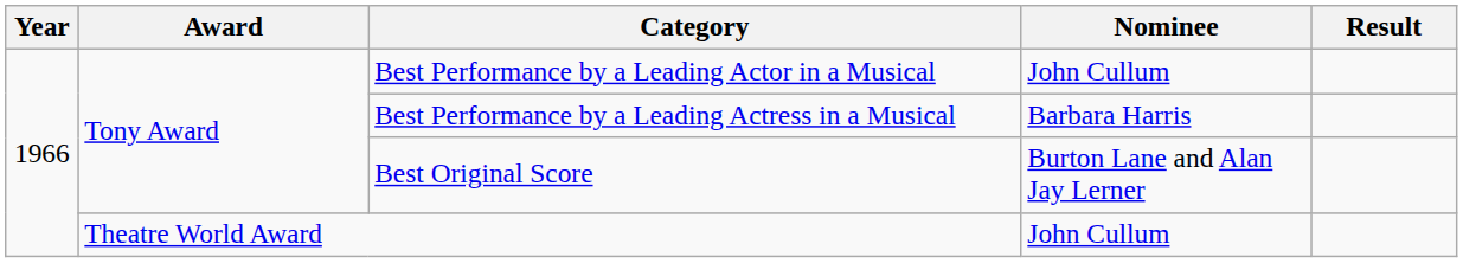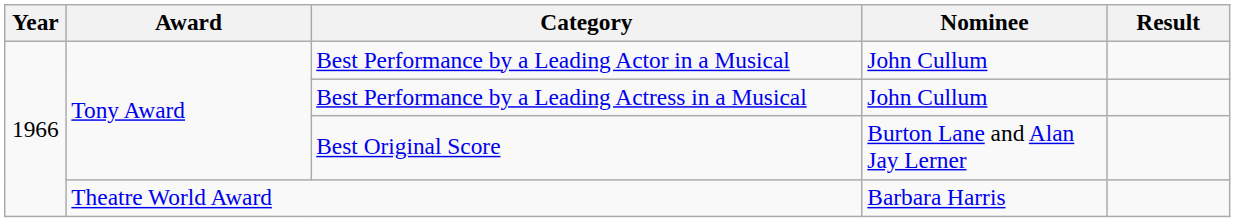Best Performance by a Leading Actress in a Musical | Nominee: Barbara Harris -> John Cullum
Theatre World Award | Nominee: John Cullum -> Barbara Harris
